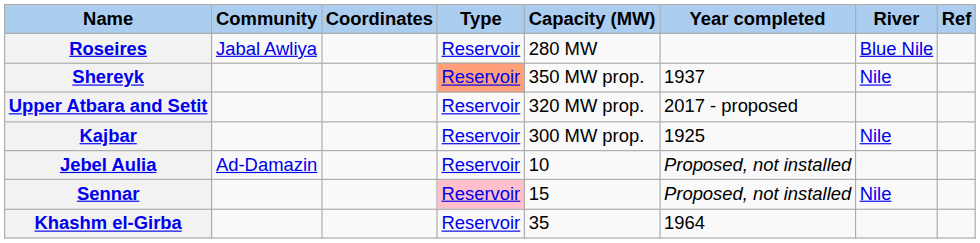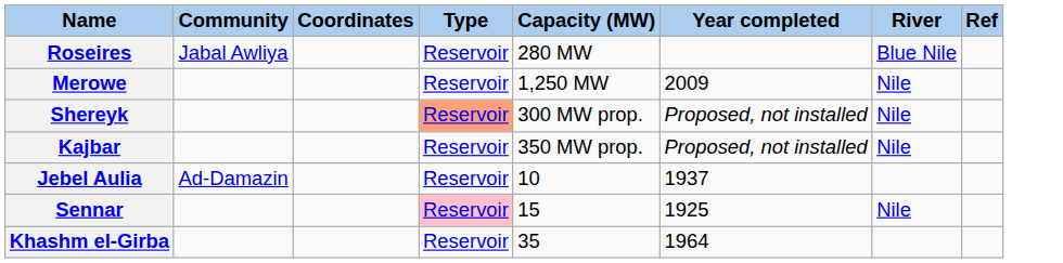+ row: Merowe | Reservoir | 1,250 MW | 2009 | Nile
Shereyk | Capacity (MW): 350 MW prop. -> 300 MW prop.
Shereyk | Year completed: 1937 -> Proposed, not installed
- row: Upper Atbara and Setit | Reservoir | 320 MW prop. | 2017 - proposed
Kajbar | Capacity (MW): 300 MW prop. -> 350 MW prop.
Kajbar | Year completed: 1925 -> Proposed, not installed
Jebel Aulia | Year completed: Proposed, not installed -> 1937
Sennar | Year completed: Proposed, not installed -> 1925
